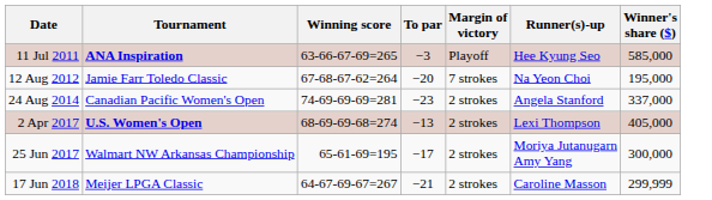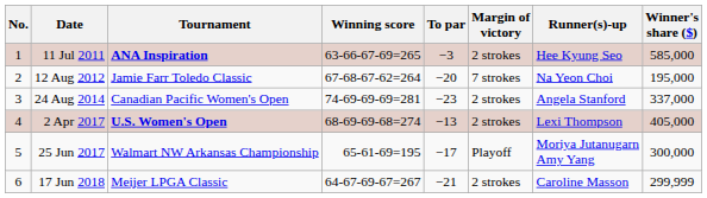+ column: No. | 1 | 2 | 3 | 4 | 5 | 6
11 Jul 2011 | Margin of victory: Playoff -> 2 strokes
25 Jun 2017 | Margin of victory: 2 strokes -> Playoff
